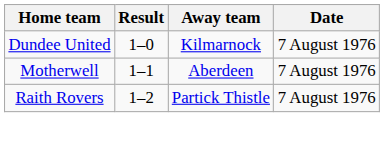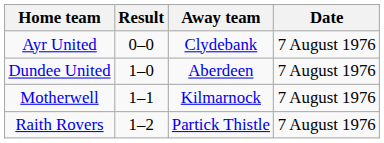+ row: Ayr United | 0–0 | Clydebank | 7 August 1976
Dundee United | Away team: Kilmarnock -> Aberdeen
Motherwell | Away team: Aberdeen -> Kilmarnock
